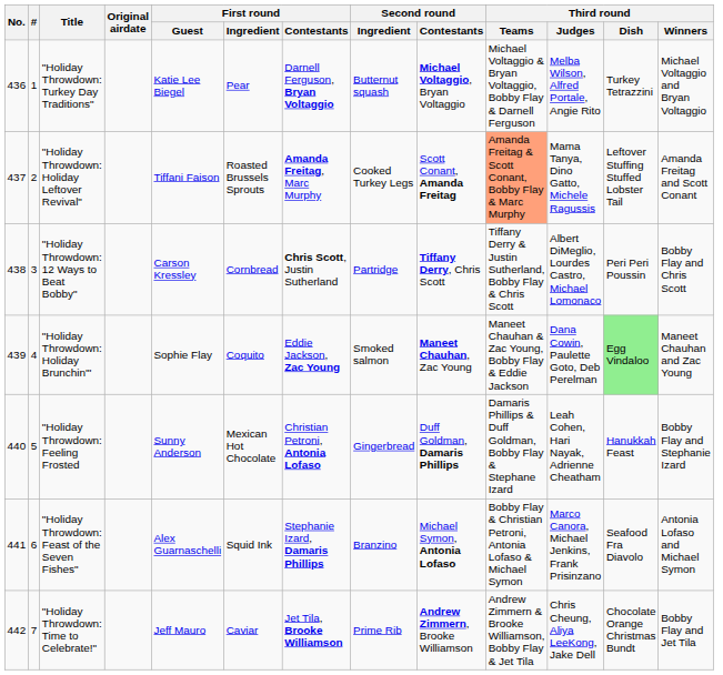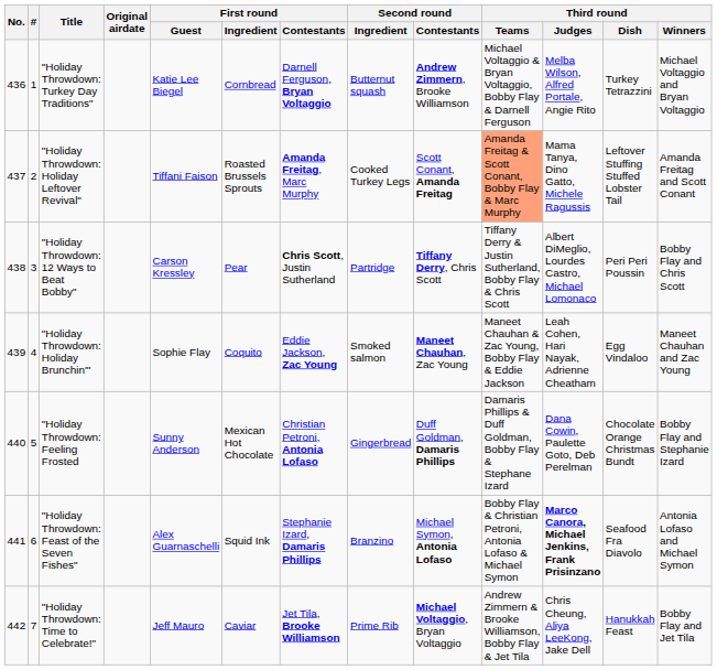"Holiday Throwdown: Turkey Day Traditions" | First round / Ingredient: Pear -> Cornbread
"Holiday Throwdown: Turkey Day Traditions" | Second round / Contestants: Michael Voltaggio, Bryan Voltaggio -> Andrew Zimmern, Brooke Williamson
"Holiday Throwdown: 12 Ways to Beat Bobby" | First round / Ingredient: Cornbread -> Pear
"Holiday Throwdown: Holiday Brunchin'" | Third round / Judges: Dana Cowin, Paulette Goto, Deb Perelman -> Leah Cohen, Hari Nayak, Adrienne Cheatham
"Holiday Throwdown: Holiday Brunchin'" | Third round / Dish: lightgreen background -> no background
"Holiday Throwdown: Feeling Frosted | Third round / Judges: Leah Cohen, Hari Nayak, Adrienne Cheatham -> Dana Cowin, Paulette Goto, Deb Perelman
"Holiday Throwdown: Feeling Frosted | Third round / Dish: Hanukkah Feast -> Chocolate Orange Christmas Bundt
"Holiday Throwdown: Feast of the Seven Fishes" | Third round / Judges: normal -> bold
"Holiday Throwdown: Time to Celebrate!" | Second round / Contestants: Andrew Zimmern, Brooke Williamson -> Michael Voltaggio, Bryan Voltaggio
"Holiday Throwdown: Time to Celebrate!" | Third round / Dish: Chocolate Orange Christmas Bundt -> Hanukkah Feast
